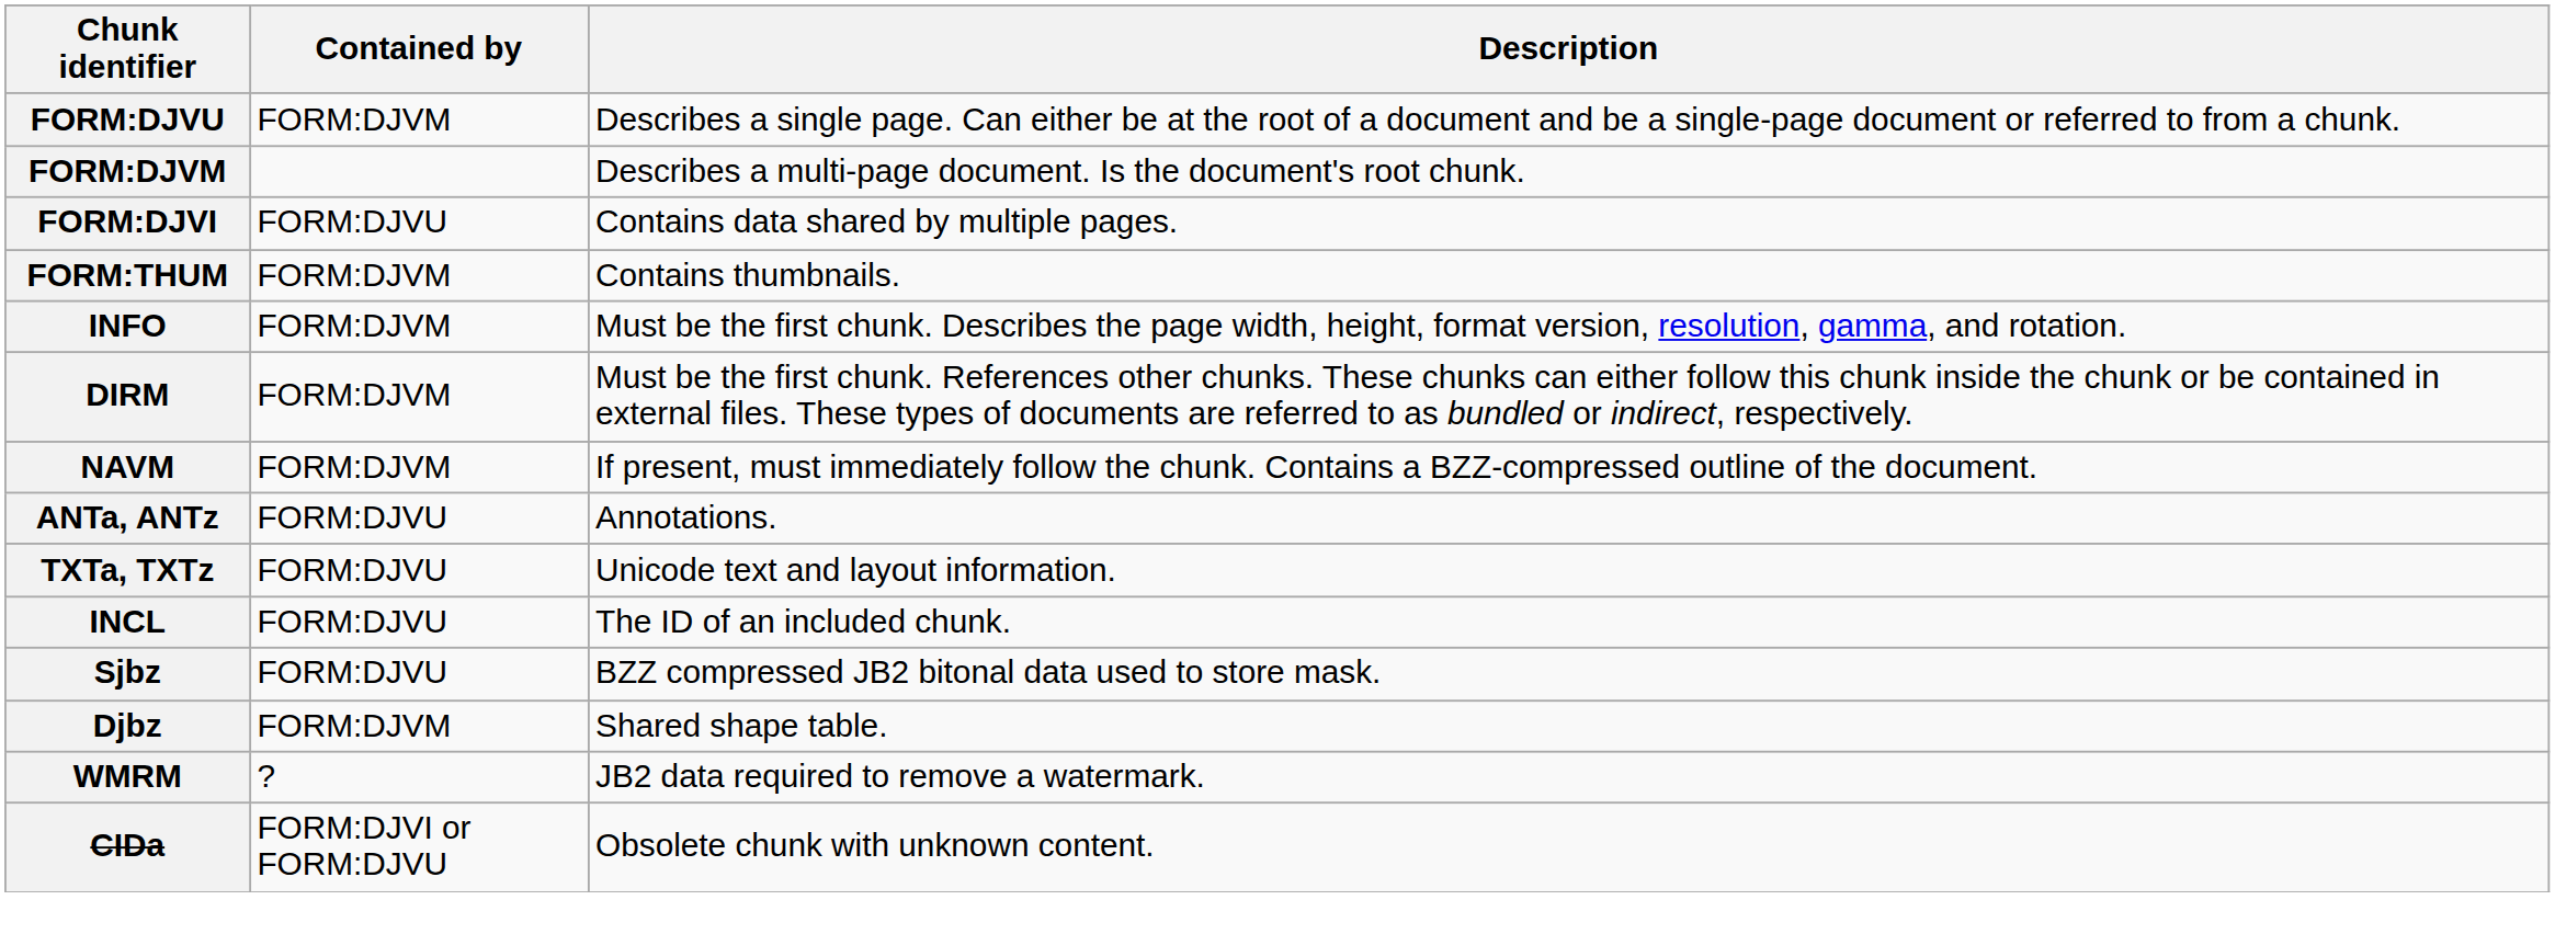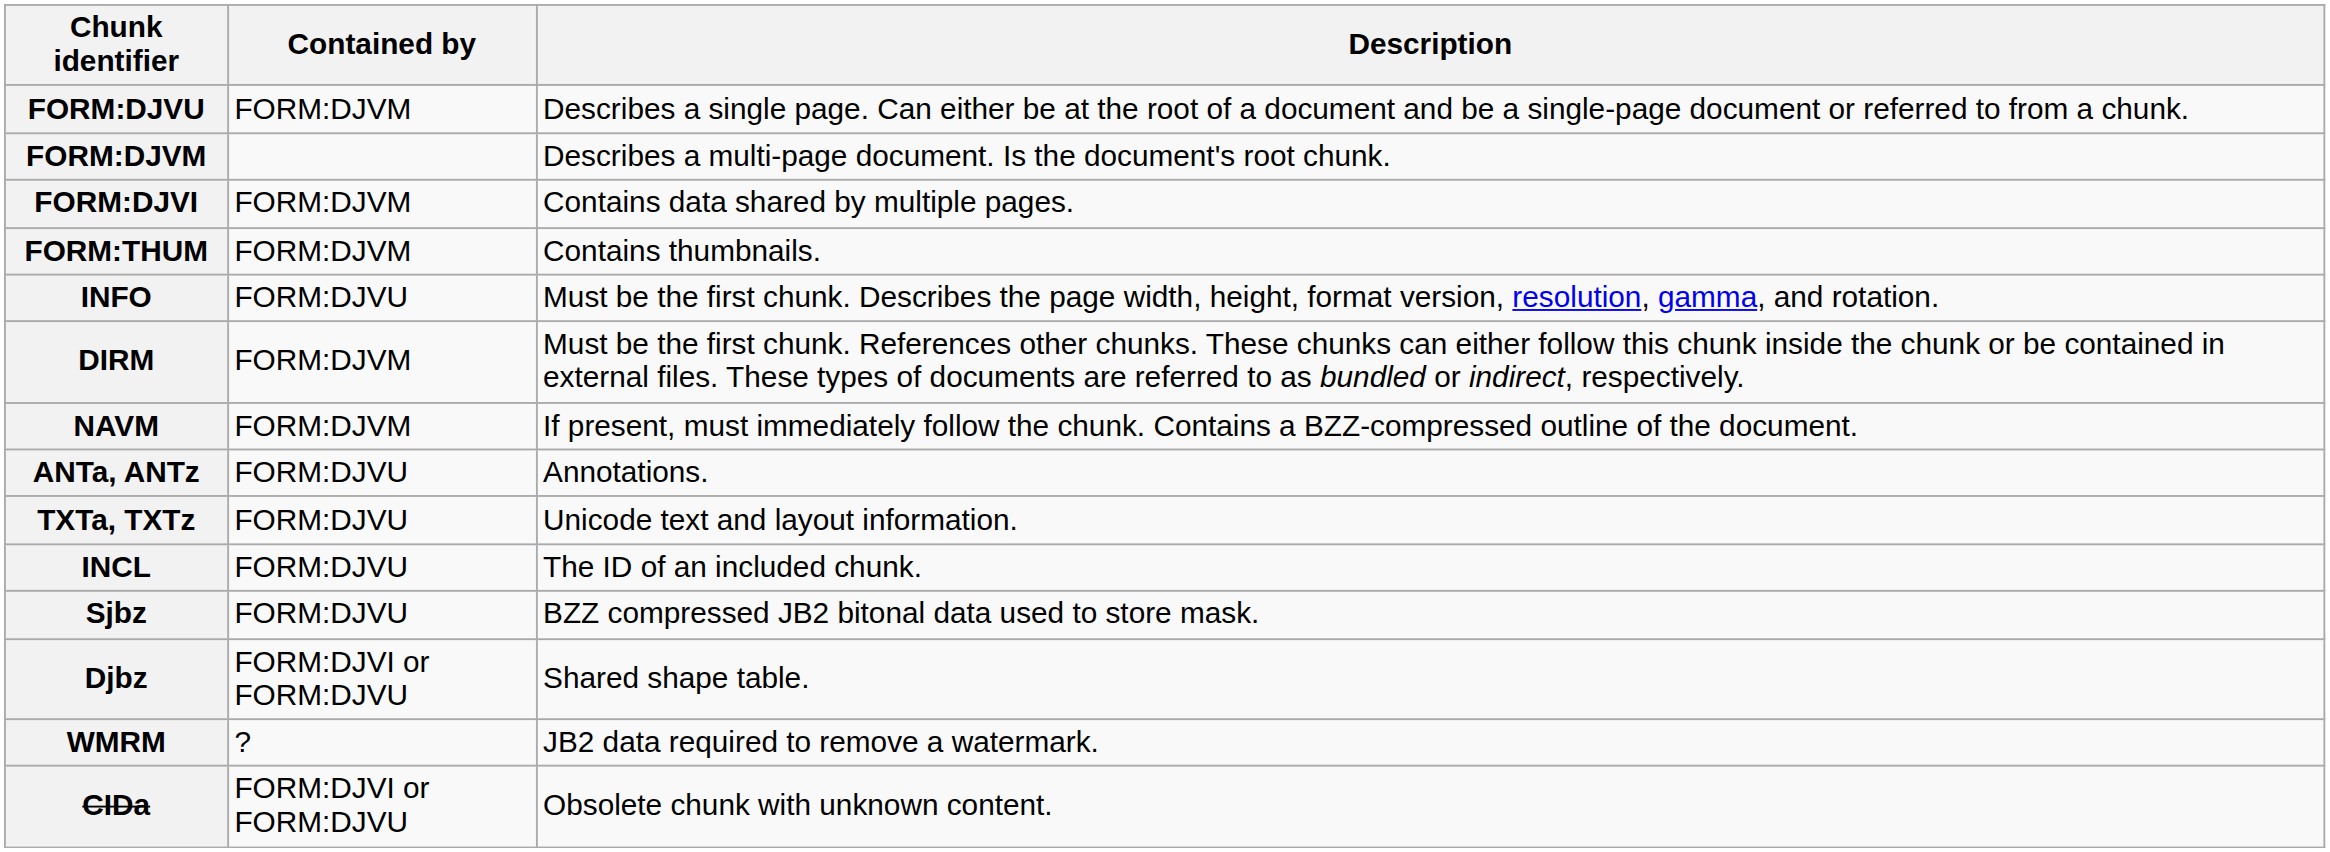FORM:DJVI | Contained by: FORM:DJVU -> FORM:DJVM
INFO | Contained by: FORM:DJVM -> FORM:DJVU
Djbz | Contained by: FORM:DJVM -> FORM:DJVI or FORM:DJVU
